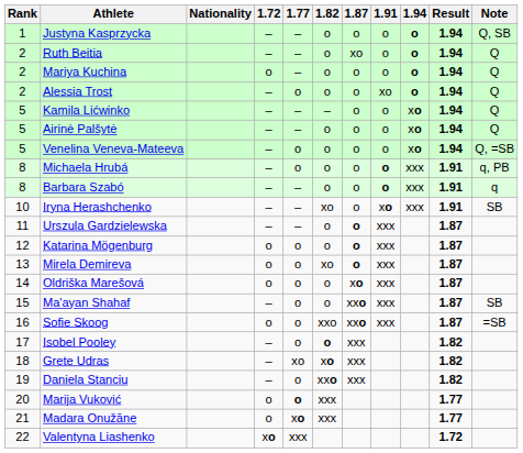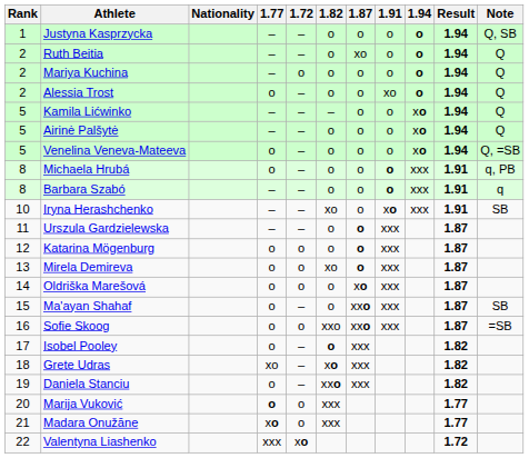columns swapped: 1.72 <-> 1.77
